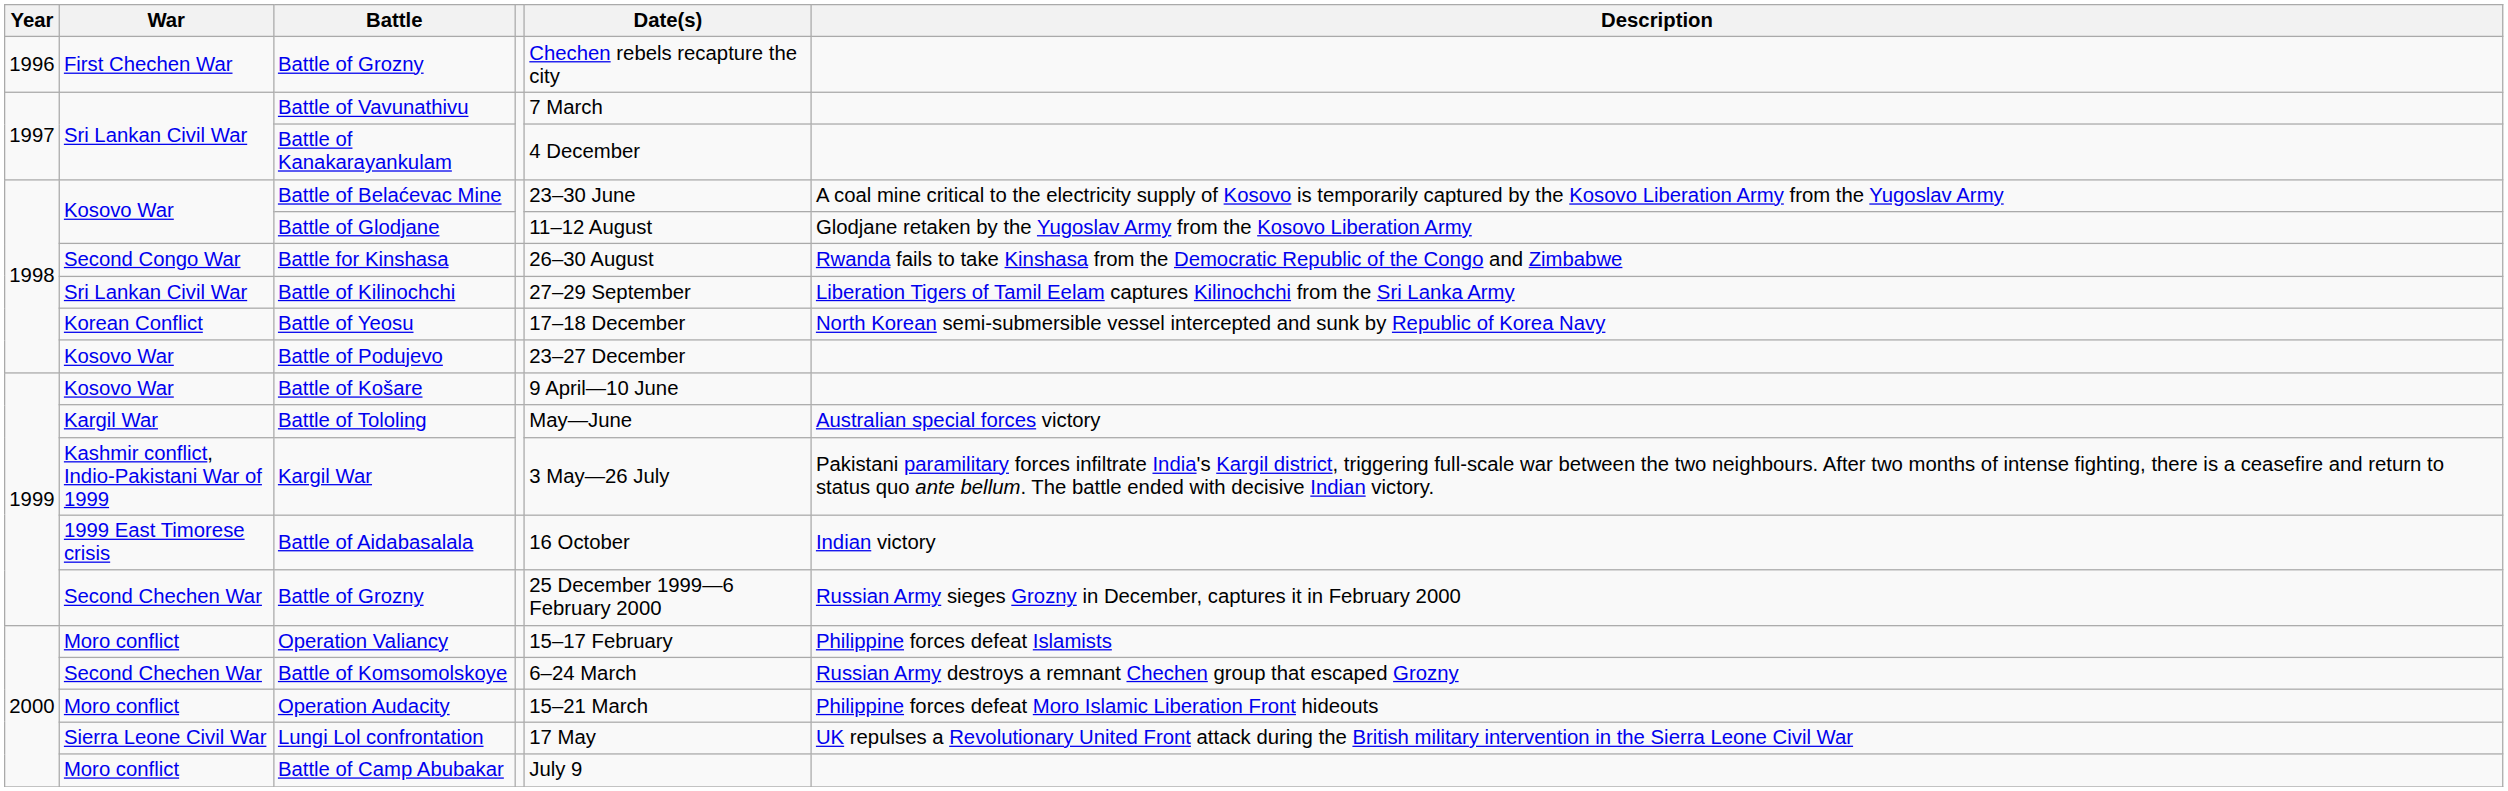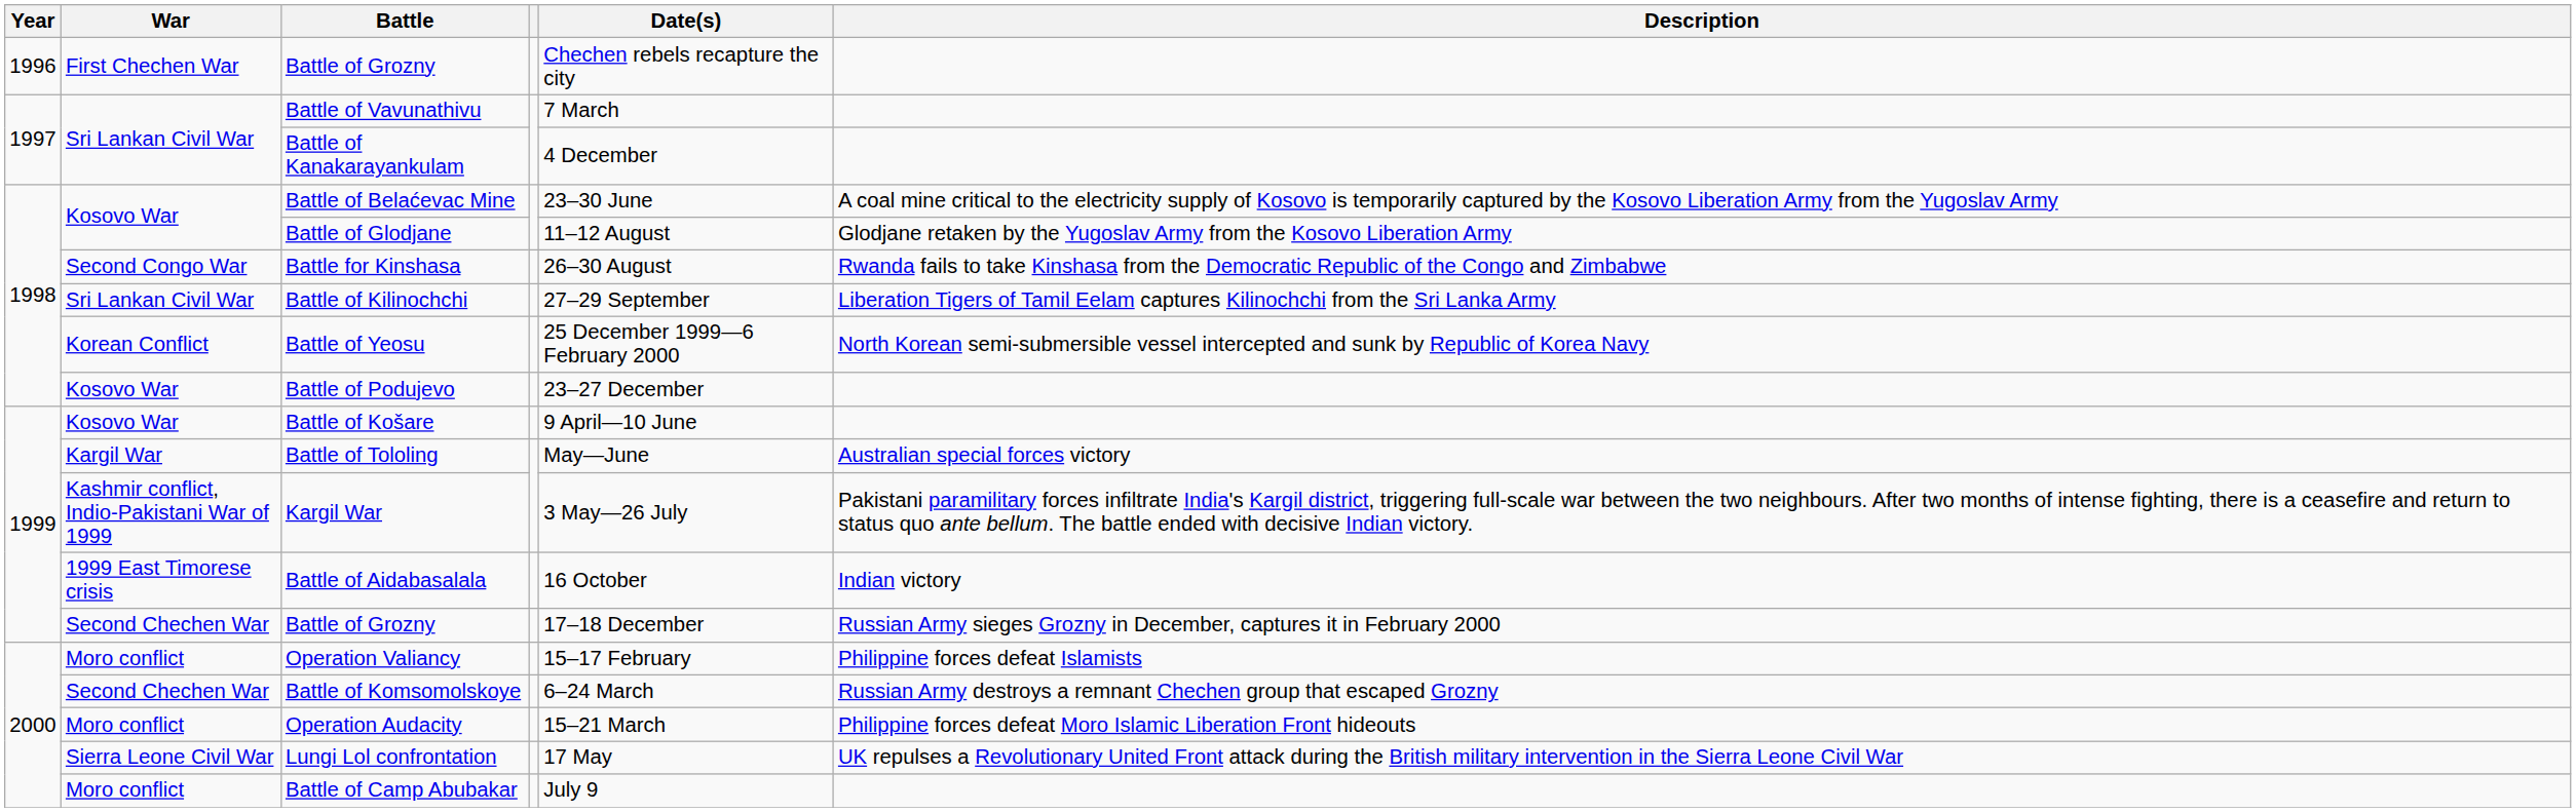Battle of Yeosu | Date(s): 17–18 December -> 25 December 1999—6 February 2000
Second Chechen War / Battle of Grozny | Date(s): 25 December 1999—6 February 2000 -> 17–18 December
